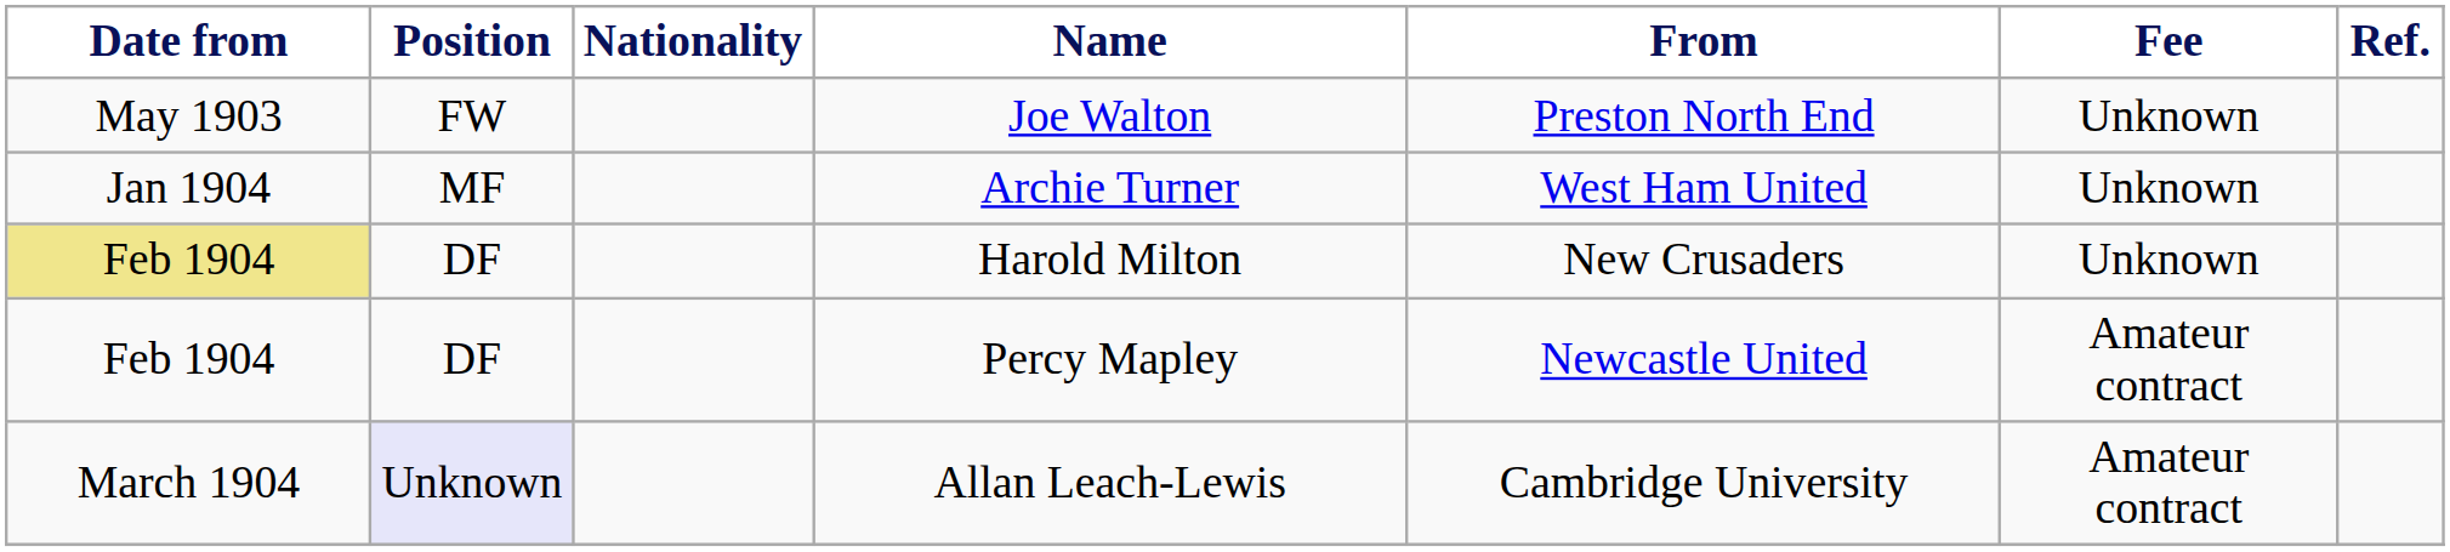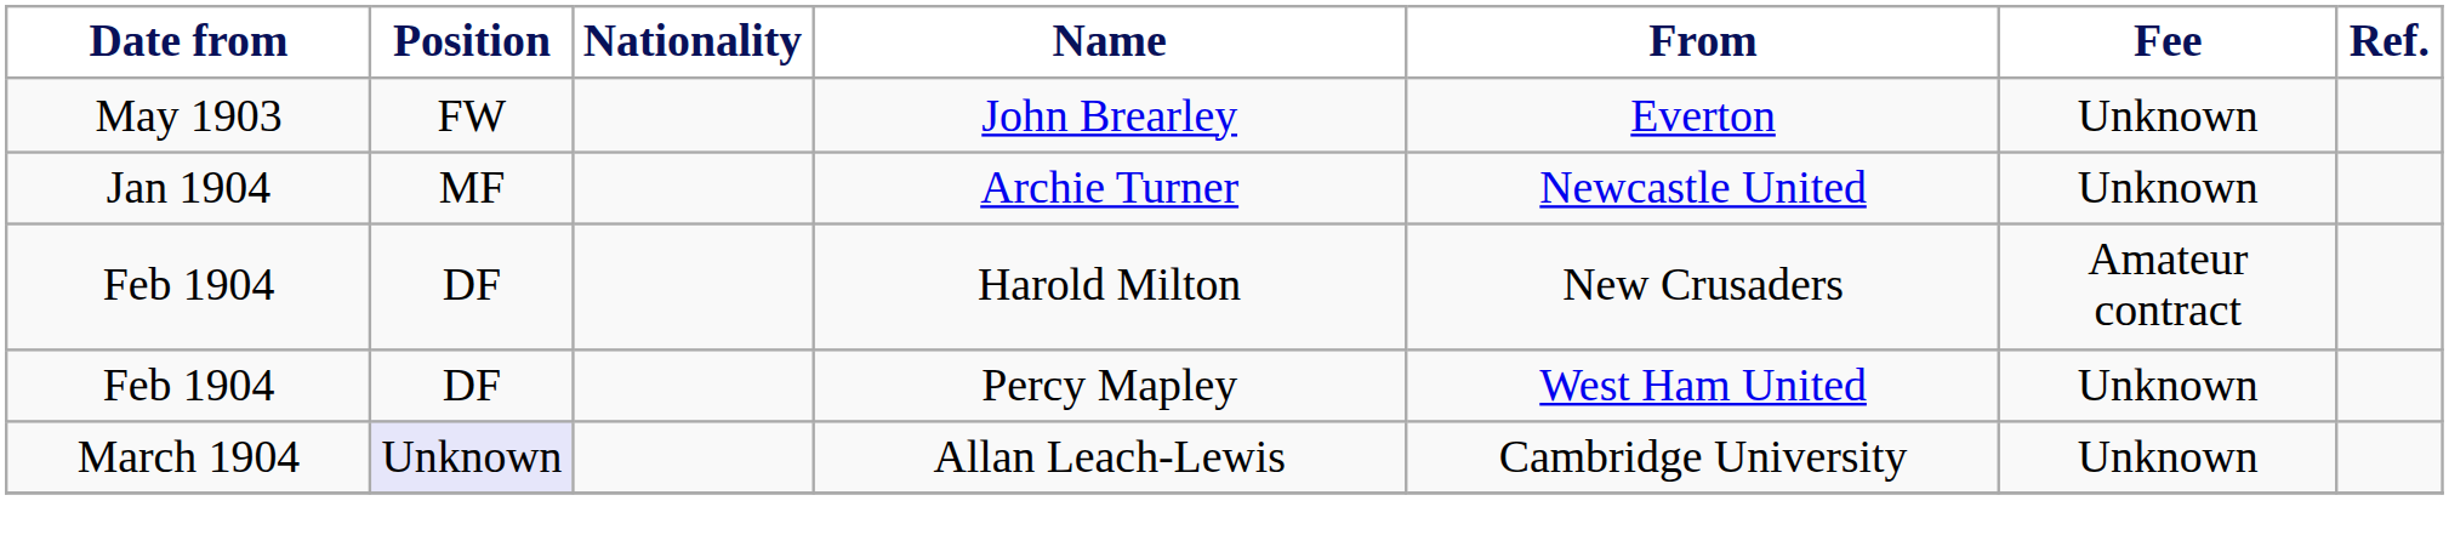+ row: May 1903 | FW | John Brearley | Everton | Unknown
- row: May 1903 | FW | Joe Walton | Preston North End | Unknown
Archie Turner | From: West Ham United -> Newcastle United
Harold Milton | Date from: khaki background -> no background
Harold Milton | Fee: Unknown -> Amateur contract
Percy Mapley | From: Newcastle United -> West Ham United
Percy Mapley | Fee: Amateur contract -> Unknown
Allan Leach-Lewis | Fee: Amateur contract -> Unknown
